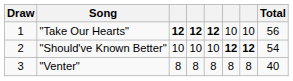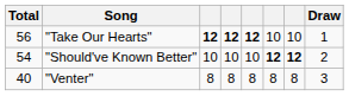columns swapped: Draw <-> Total
